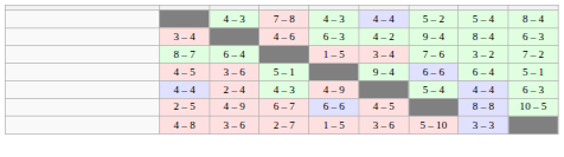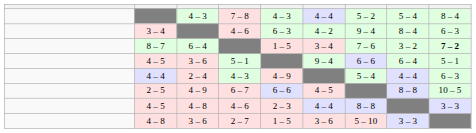8 – 7 | column 9: normal -> bold
+ row: 4 – 5 | 4 – 8 | 4 – 6 | 2 – 3 | 4 – 4 | 8 – 8 | 3 – 3
